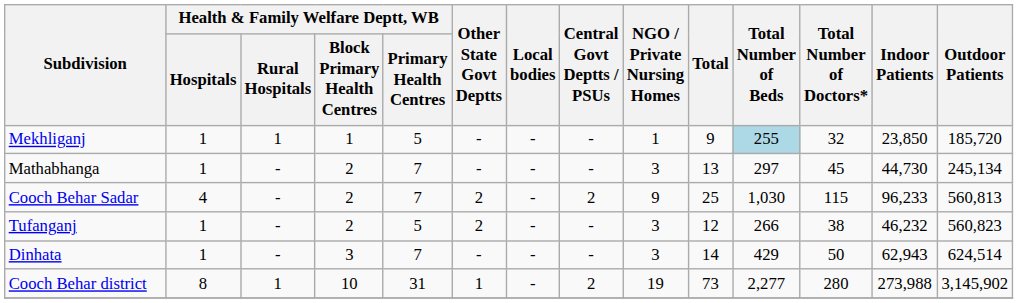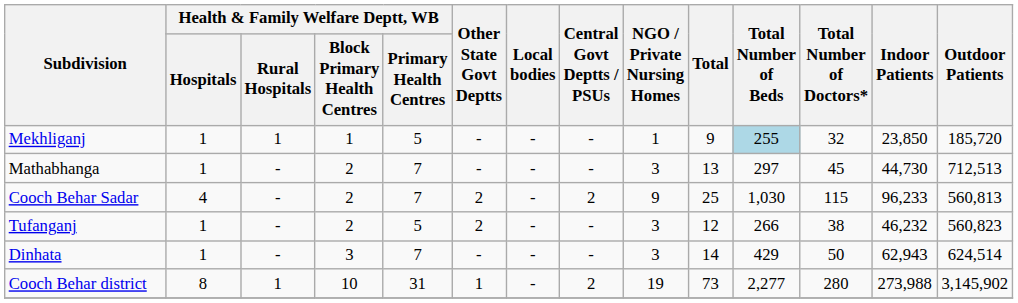Mathabhanga | Outdoor Patients: 245,134 -> 712,513
